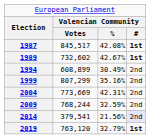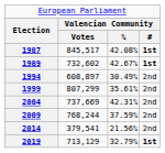1994 | column 2: 608,899 -> 608,897
1999 | column 3: 35.16% -> 35.61%
2004 | column 2: 773,669 -> 737,669
2009 | column 3: 32.59% -> 37.59%
2014 | column 4: lavender background -> no background
2019 | column 2: 763,120 -> 713,129
